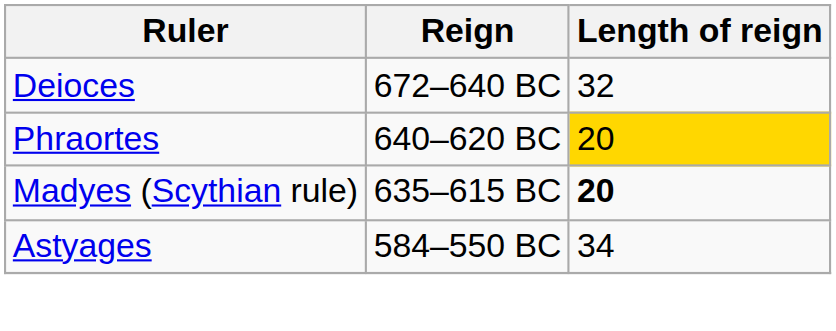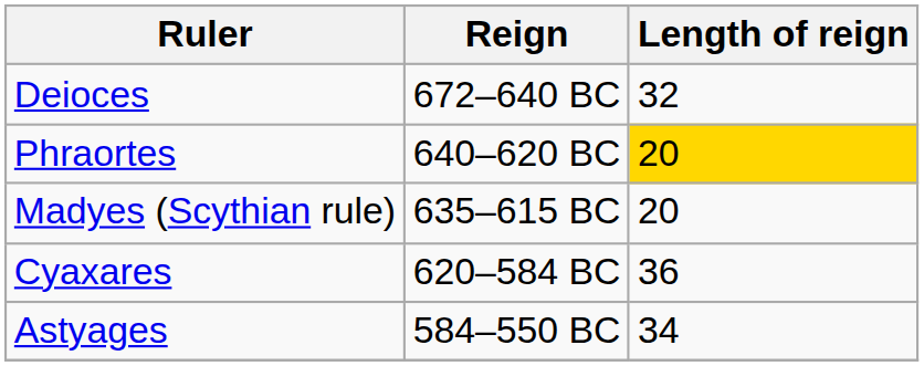Madyes (Scythian rule) | Length of reign: bold -> normal
+ row: Cyaxares | 620–584 BC | 36
